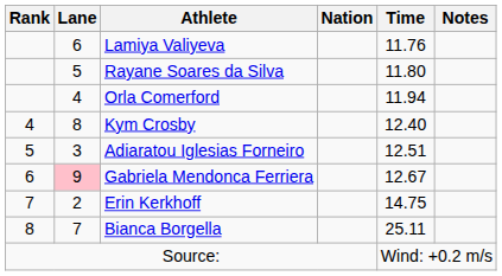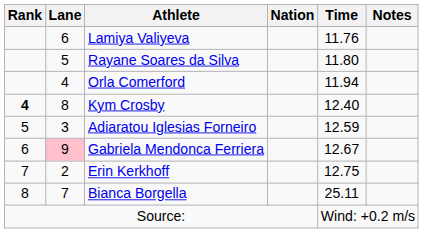Kym Crosby | Rank: normal -> bold
Adiaratou Iglesias Forneiro | Time: 12.51 -> 12.59
Erin Kerkhoff | Time: 14.75 -> 12.75
